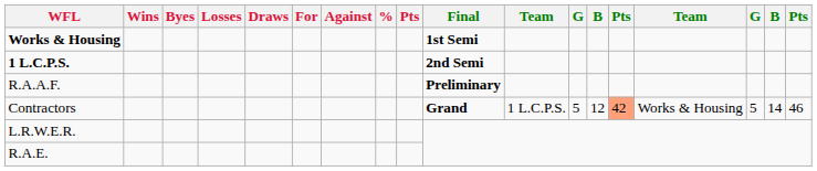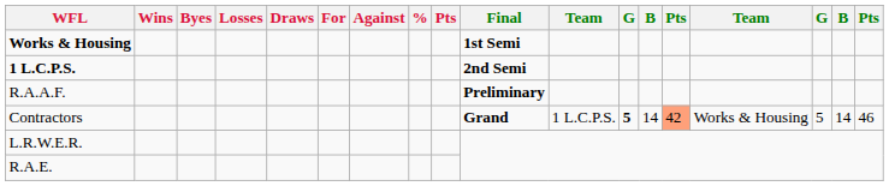Contractors | column 12: normal -> bold
Contractors | column 13: 12 -> 14
